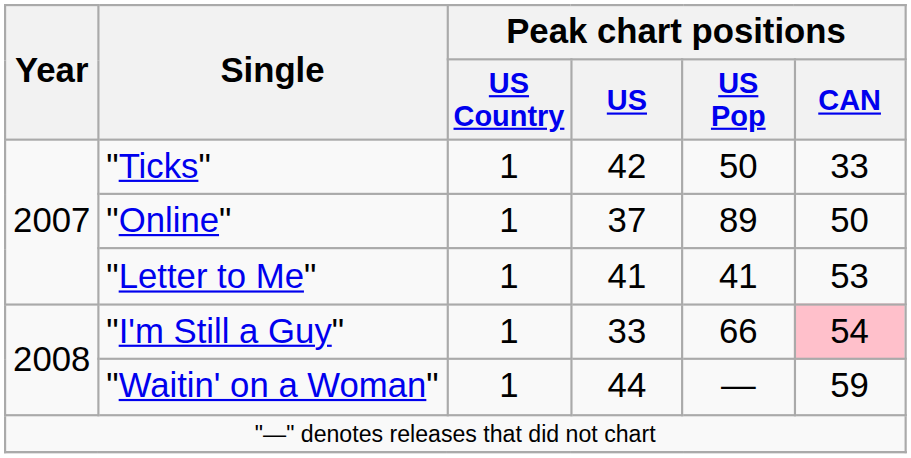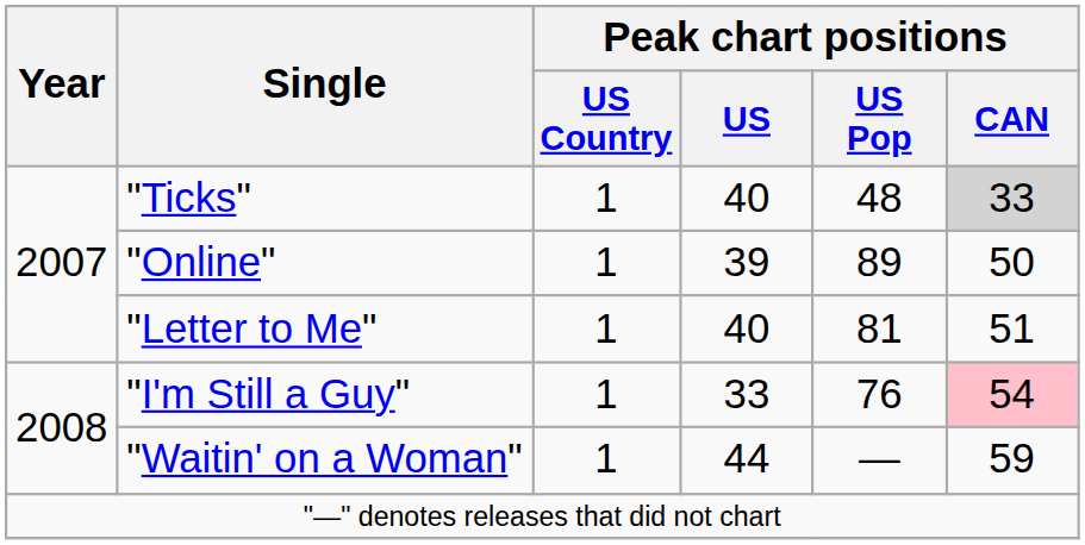"Ticks" | Peak chart positions / US: 42 -> 40
"Ticks" | Peak chart positions / US Pop: 50 -> 48
"Ticks" | Peak chart positions / CAN: no background -> lightgrey background
"Online" | Peak chart positions / US: 37 -> 39
"Letter to Me" | Peak chart positions / US: 41 -> 40
"Letter to Me" | Peak chart positions / US Pop: 41 -> 81
"Letter to Me" | Peak chart positions / CAN: 53 -> 51
"I'm Still a Guy" | Peak chart positions / US Pop: 66 -> 76
